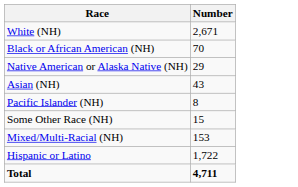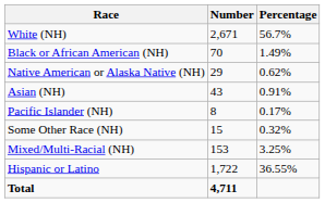+ column: Percentage | 56.7% | 1.49% | 0.62% | 0.91% | 0.17% | 0.32% | 3.25% | 36.55%
